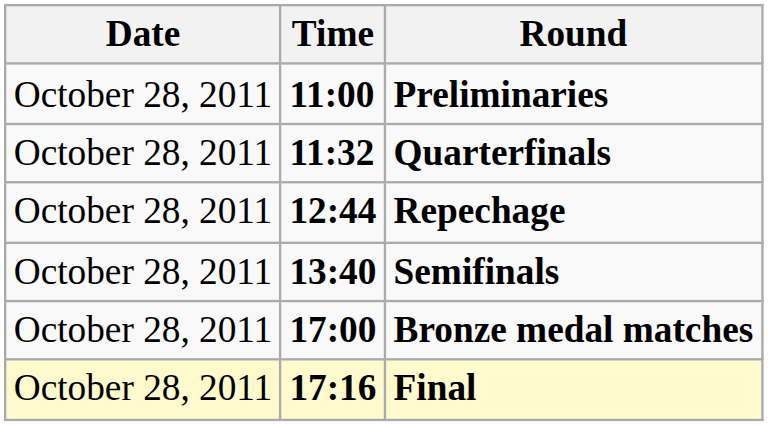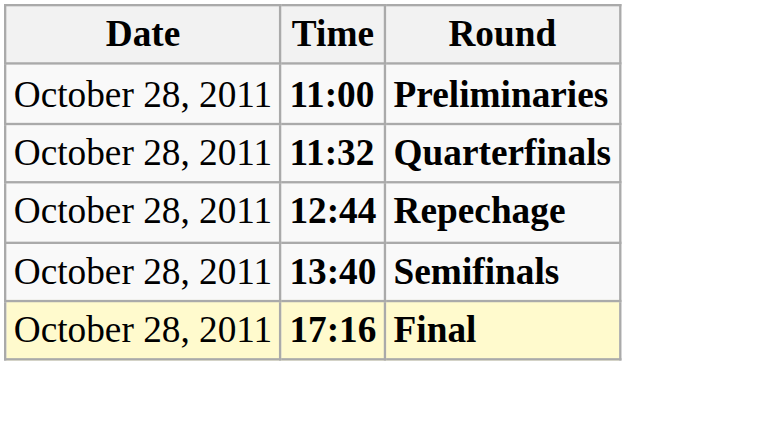- row: October 28, 2011 | 17:00 | Bronze medal matches
